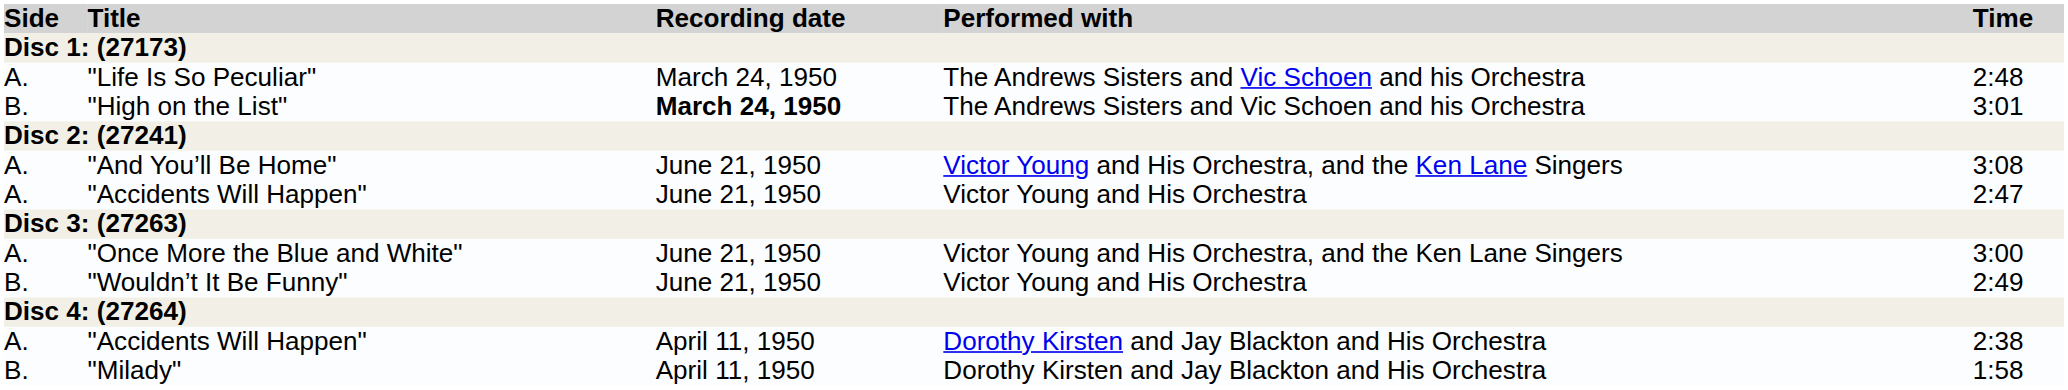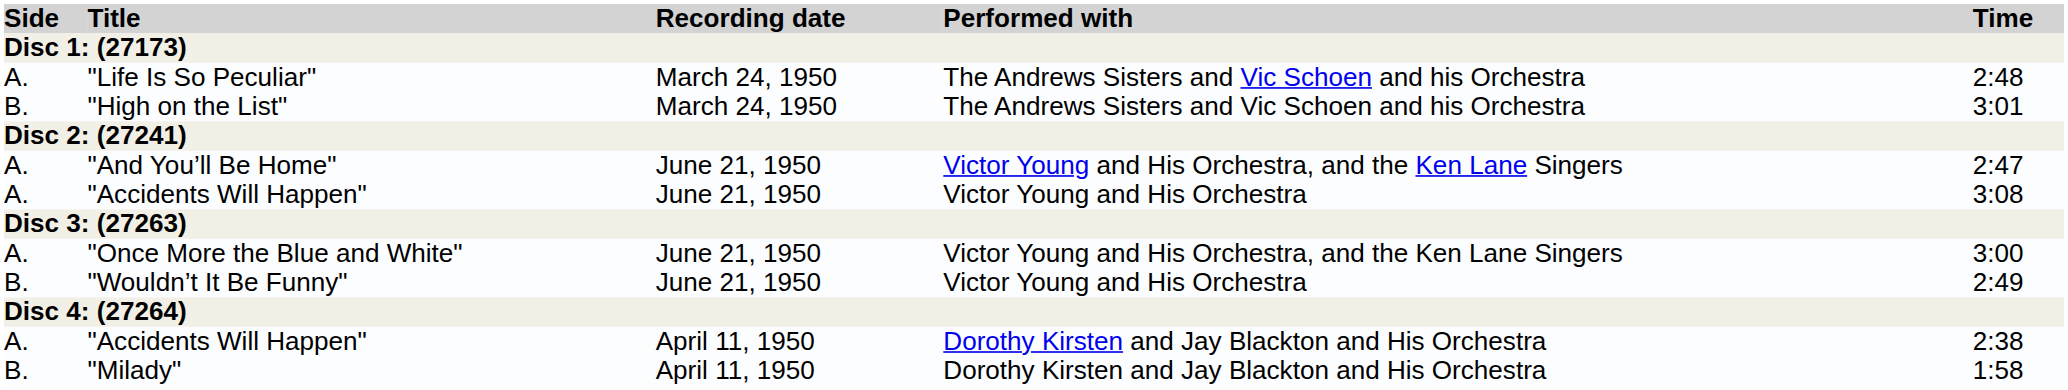"High on the List" | Recording date: bold -> normal
"And You’ll Be Home" | Time: 3:08 -> 2:47
"Accidents Will Happen" / Victor Young and His Orchestra | Time: 2:47 -> 3:08
